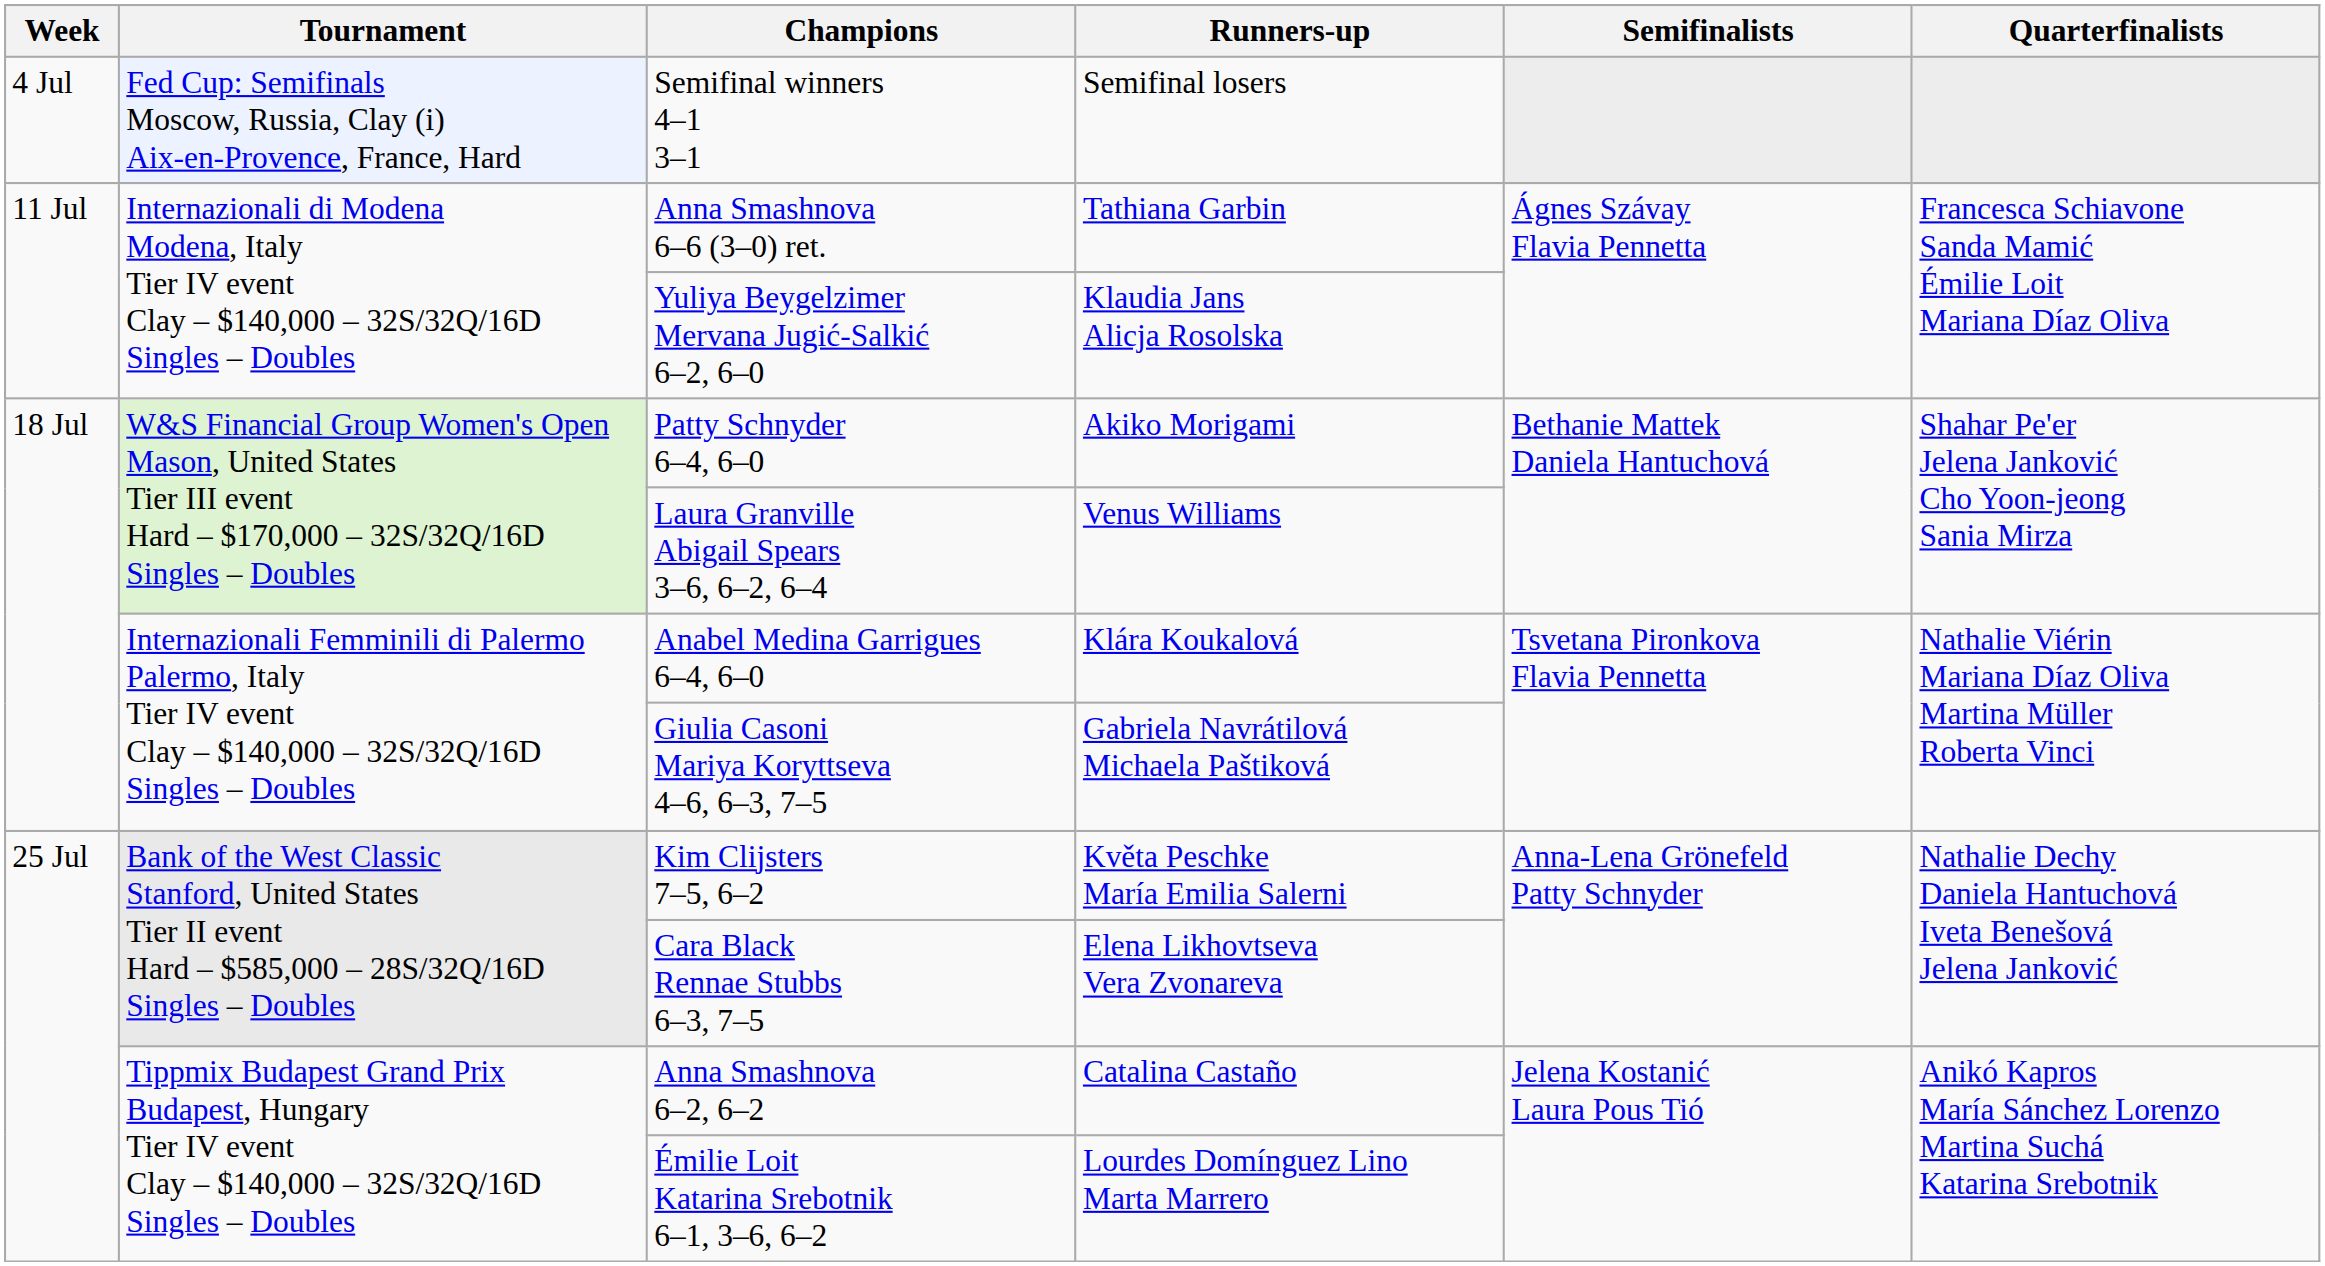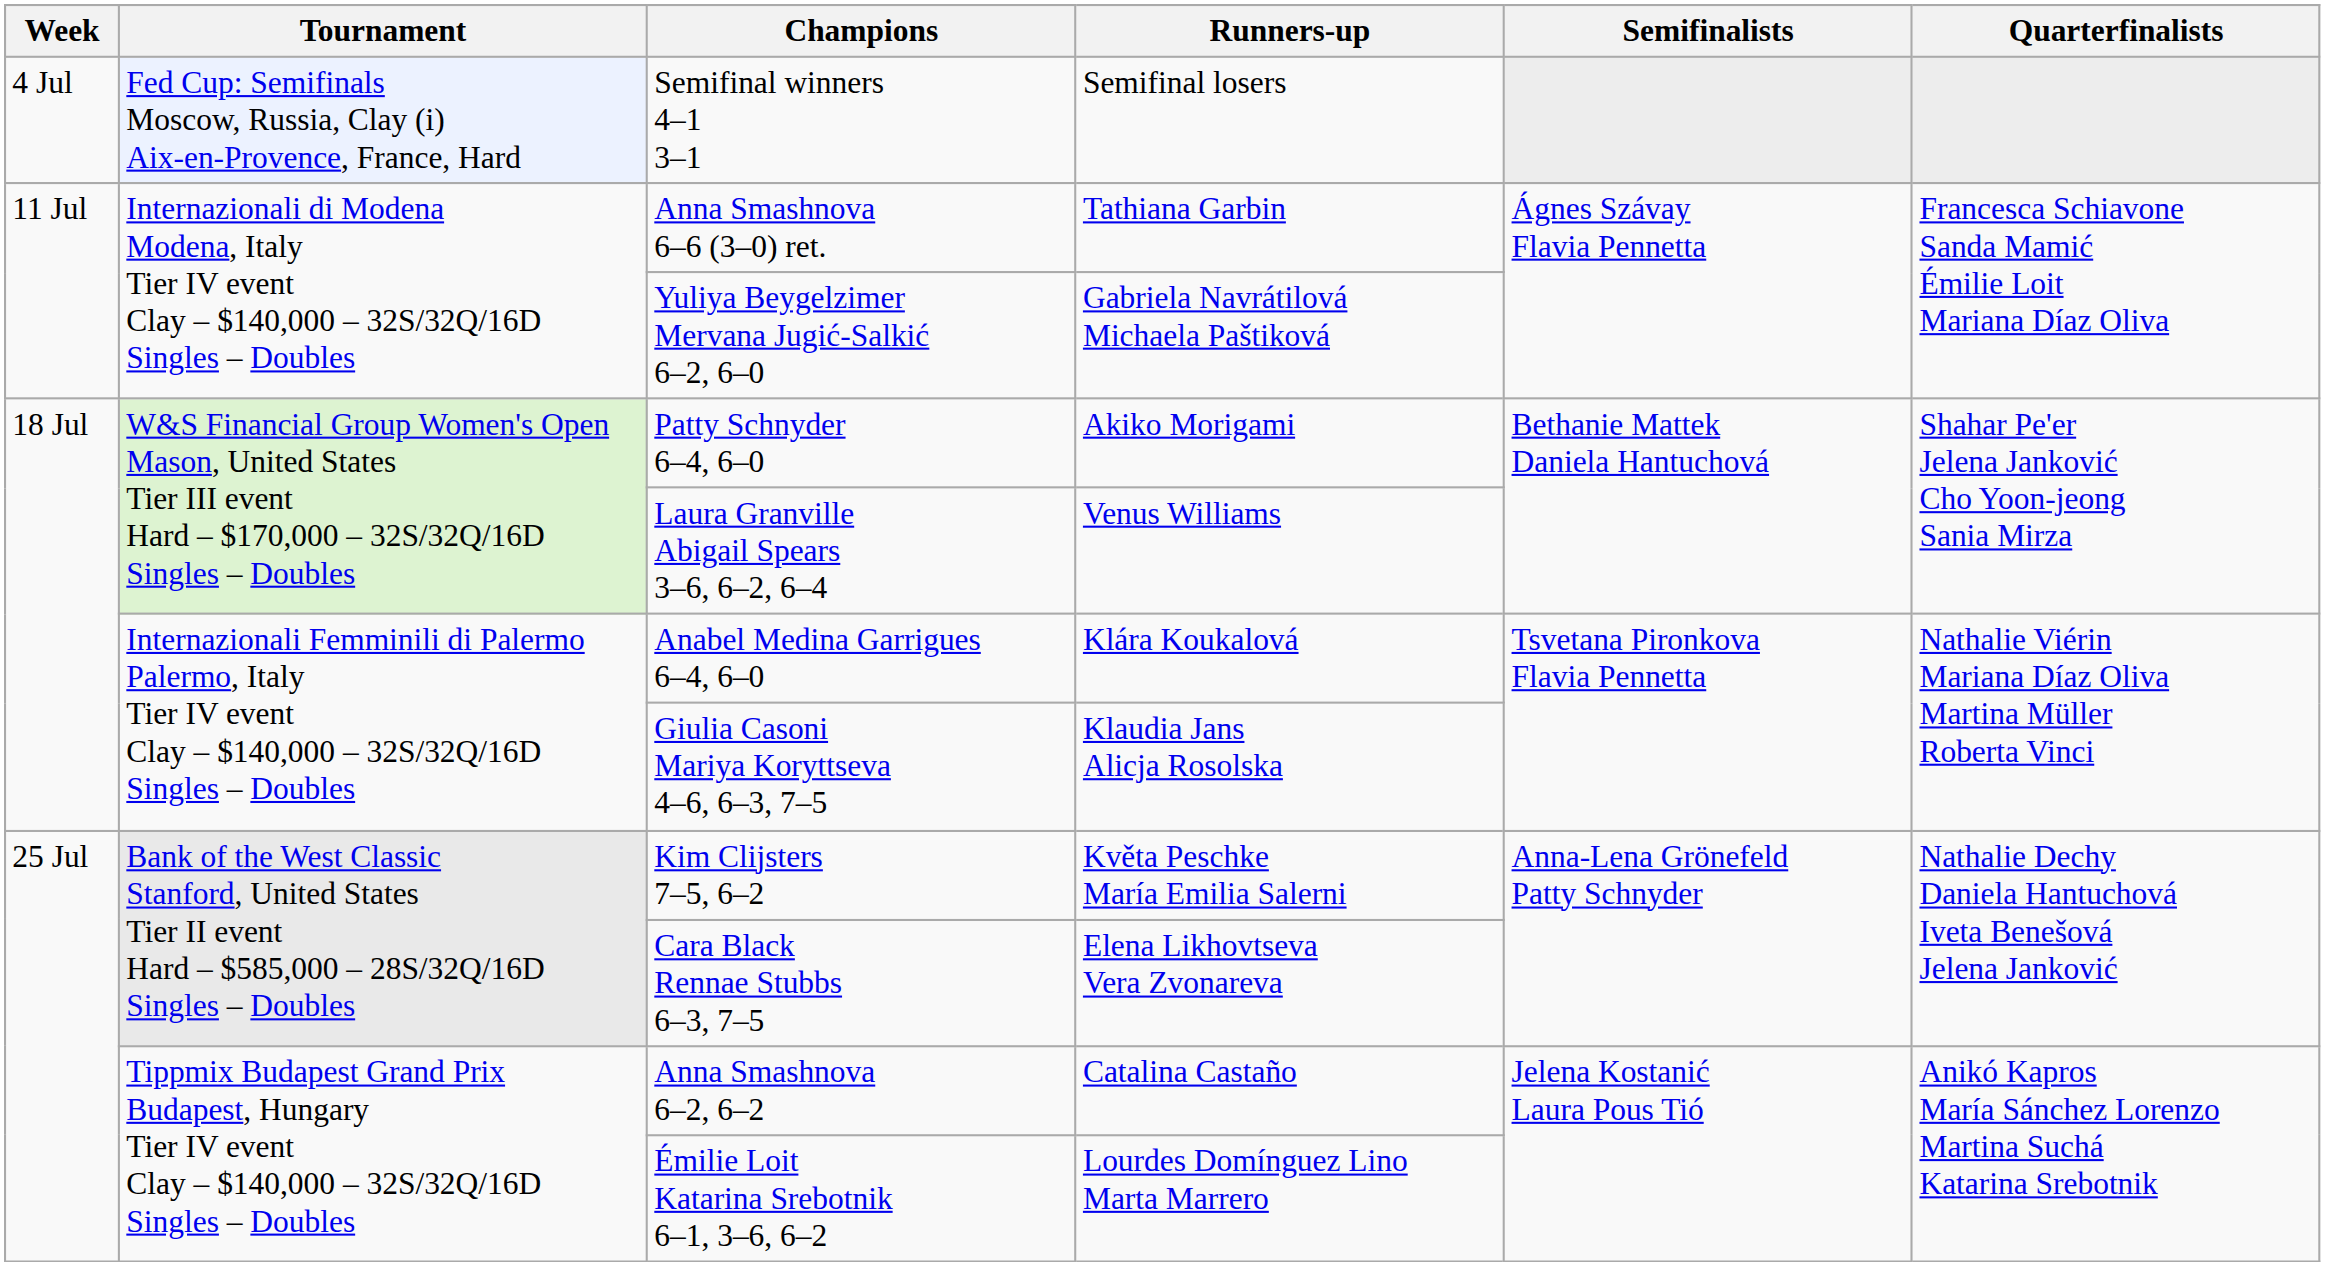Yuliya Beygelzimer Mervana Jugić-Salkić 6–2, 6–0 | Runners-up: Klaudia Jans Alicja Rosolska -> Gabriela Navrátilová Michaela Paštiková
Giulia Casoni Mariya Koryttseva 4–6, 6–3, 7–5 | Runners-up: Gabriela Navrátilová Michaela Paštiková -> Klaudia Jans Alicja Rosolska
